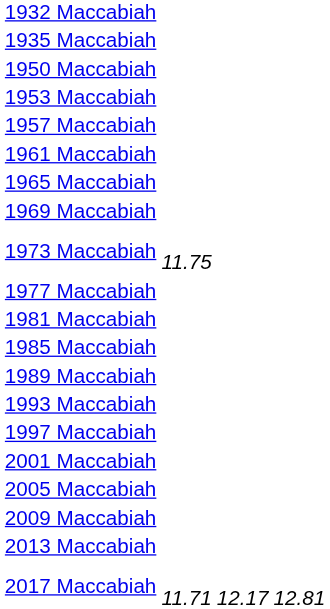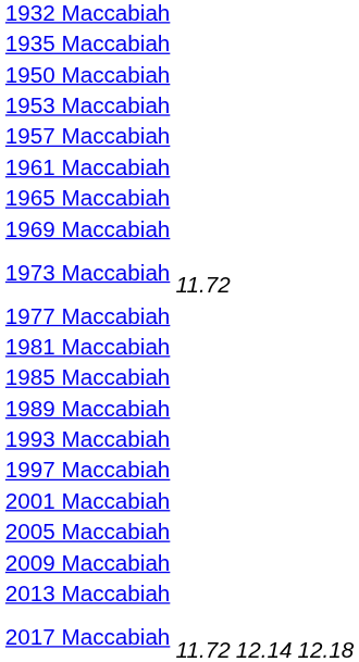1973 Maccabiah | column 2: 11.75 -> 11.72
2017 Maccabiah | column 2: 11.71 -> 11.72
2017 Maccabiah | column 3: 12.17 -> 12.14
2017 Maccabiah | column 4: 12.81 -> 12.18
